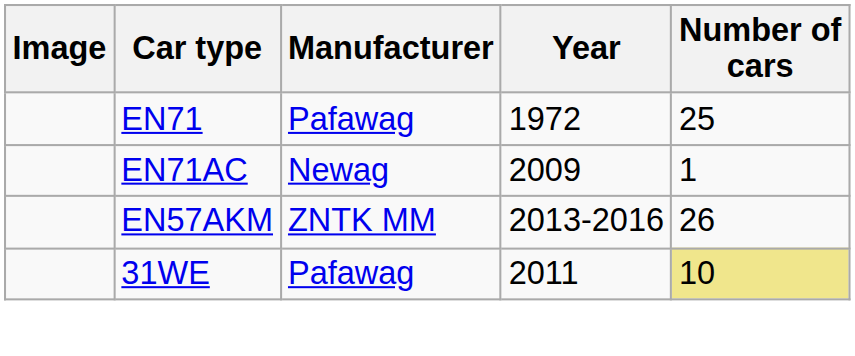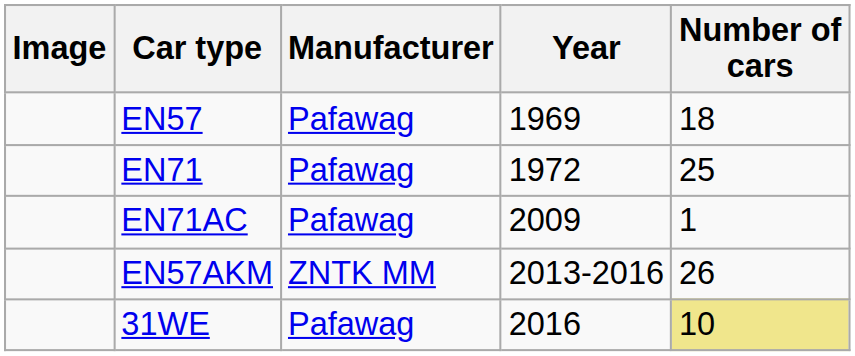+ row: EN57 | Pafawag | 1969 | 18
EN71AC | Manufacturer: Newag -> Pafawag
31WE | Year: 2011 -> 2016
